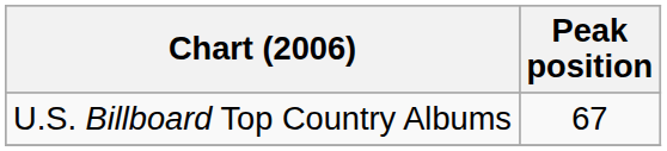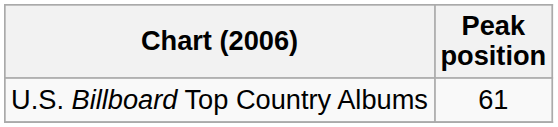U.S. Billboard Top Country Albums | Peak position: 67 -> 61
